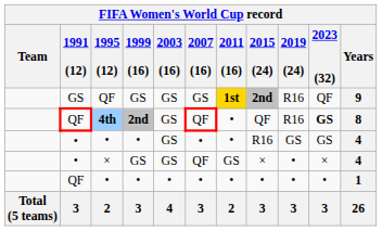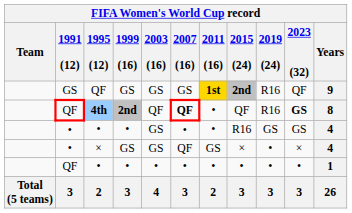4th | 2003 (16): GS -> QF
4th | 2007 (16): normal -> bold
